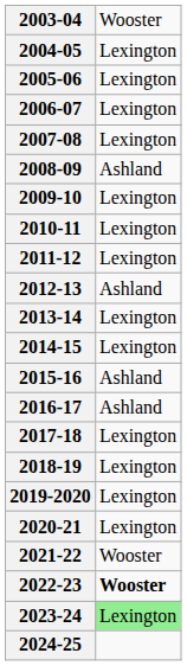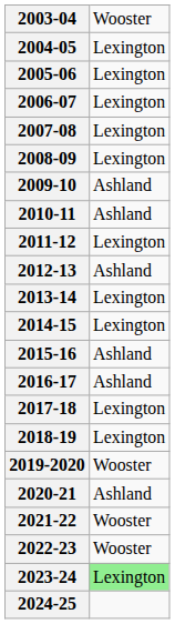2008-09 | column 2: Ashland -> Lexington
2009-10 | column 2: Lexington -> Ashland
2010-11 | column 2: Lexington -> Ashland
2019-2020 | column 2: Lexington -> Wooster
2020-21 | column 2: Lexington -> Ashland
2022-23 | column 2: bold -> normal
